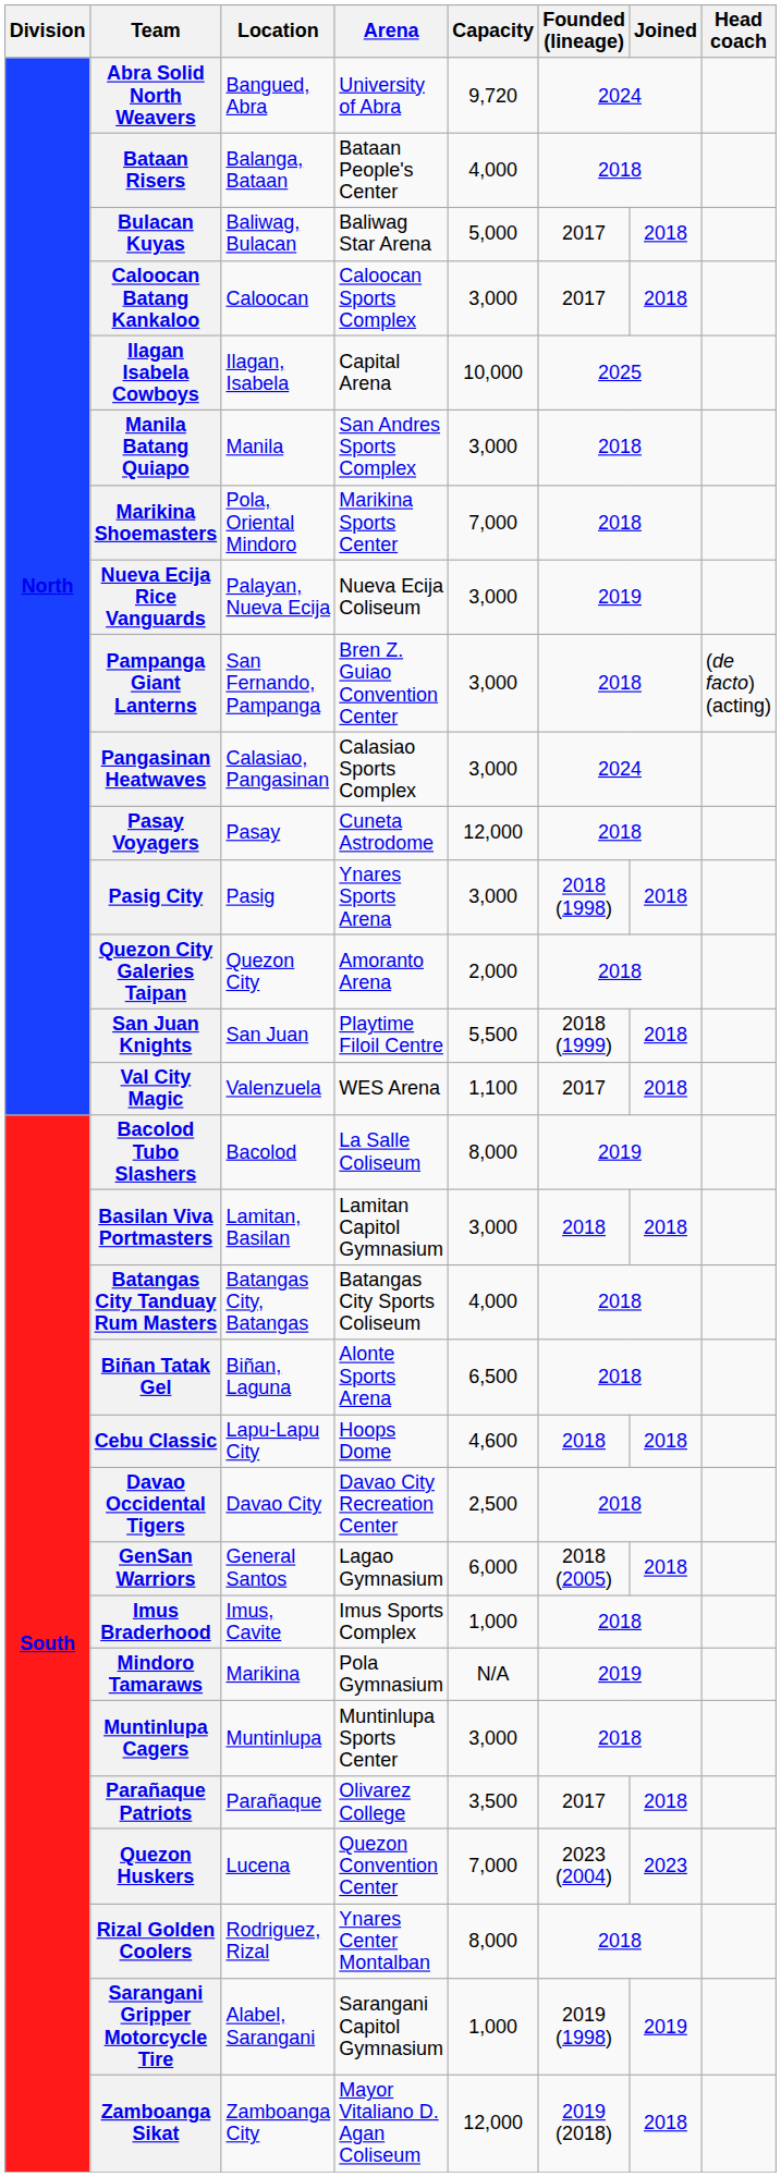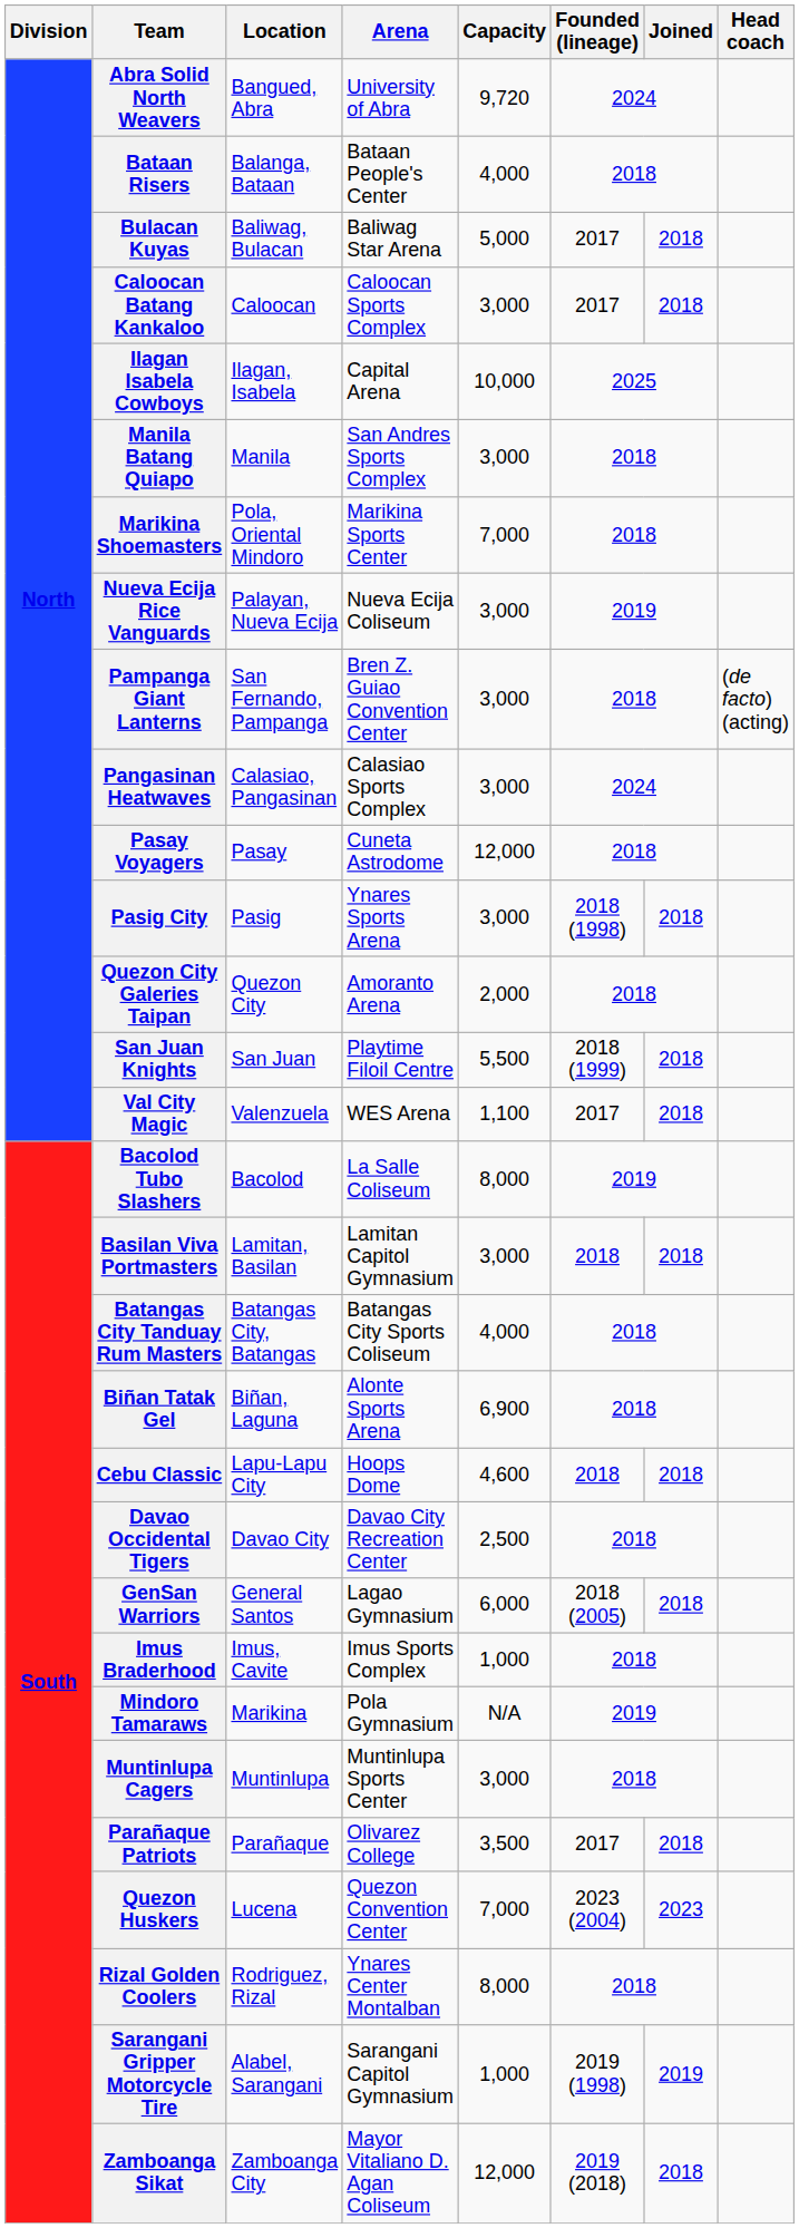Biñan Tatak Gel | Capacity: 6,500 -> 6,900
